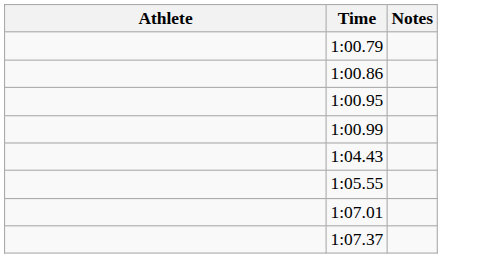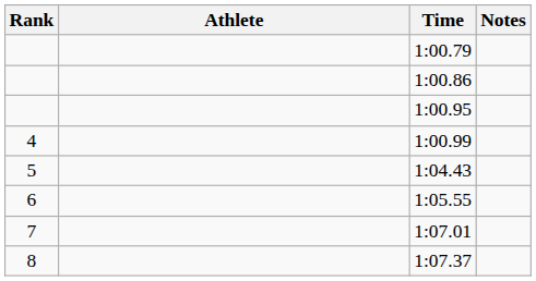+ column: Rank | 4 | 5 | 6 | 7 | 8
